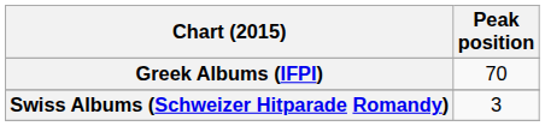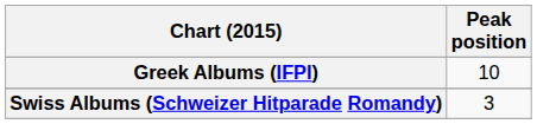Greek Albums (IFPI) | Peak position: 70 -> 10
